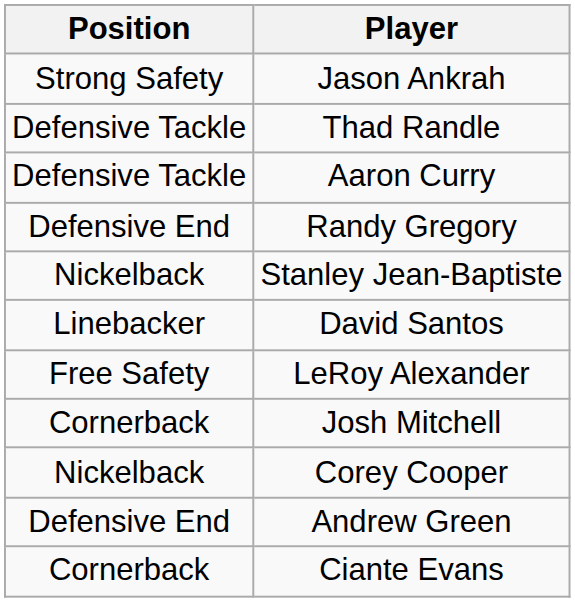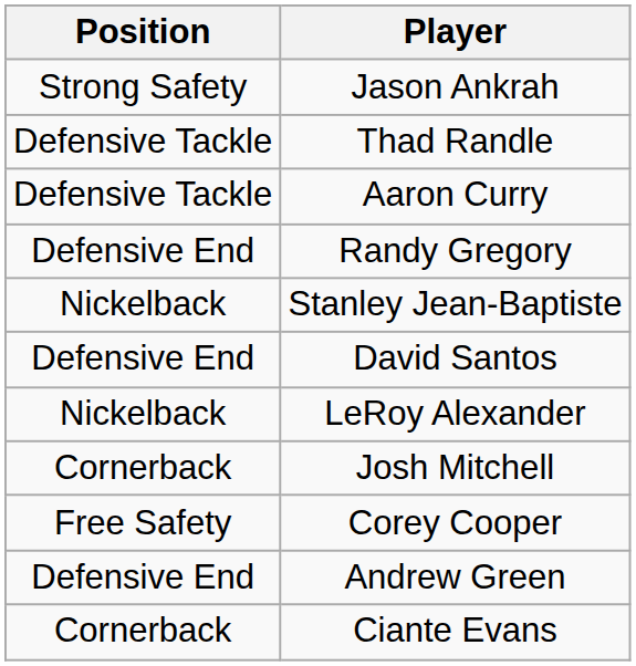David Santos | Position: Linebacker -> Defensive End
LeRoy Alexander | Position: Free Safety -> Nickelback
Corey Cooper | Position: Nickelback -> Free Safety
